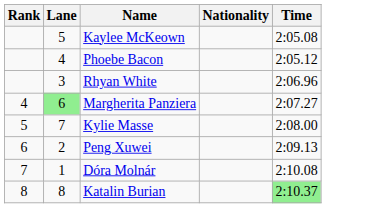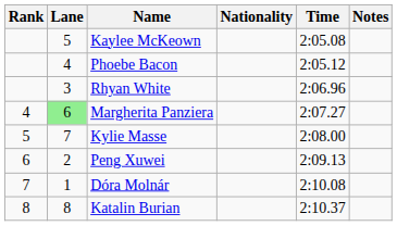+ column: Notes
Katalin Burian | Time: lightgreen background -> no background
